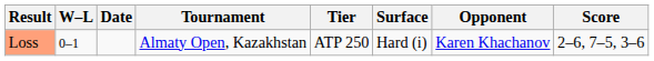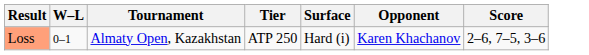- column: Date
